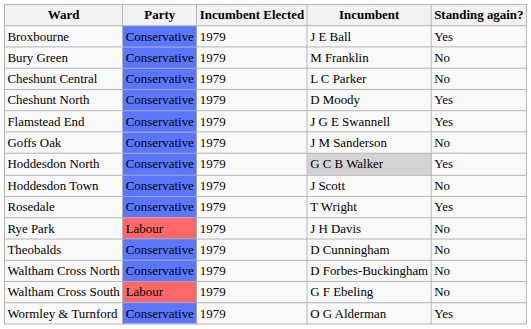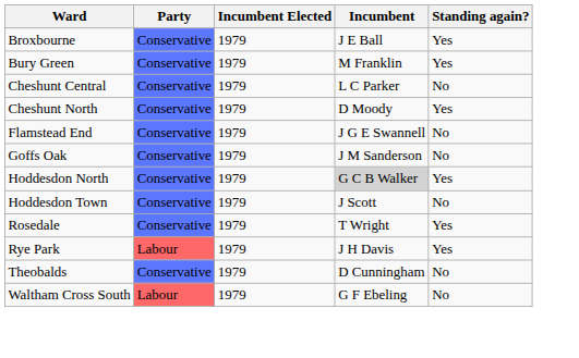Bury Green | Standing again?: No -> Yes
Flamstead End | Standing again?: Yes -> No
Rye Park | Standing again?: No -> Yes
- row: Waltham Cross North | Conservative | 1979 | D Forbes-Buckingham | No
- row: Wormley & Turnford | Conservative | 1979 | O G Alderman | Yes
